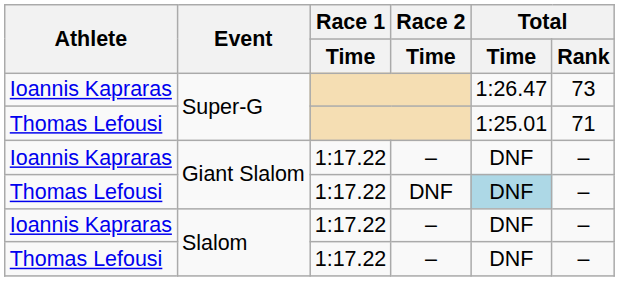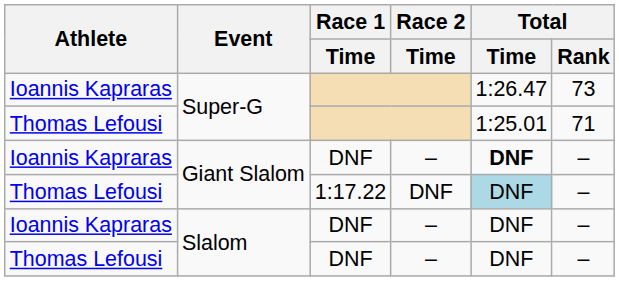Ioannis Kapraras / Giant Slalom | Race 1 / Time: 1:17.22 -> DNF
Ioannis Kapraras / Giant Slalom | Total / Time: normal -> bold
Ioannis Kapraras / Slalom | Race 1 / Time: 1:17.22 -> DNF
Thomas Lefousi / Slalom | Race 1 / Time: 1:17.22 -> DNF
